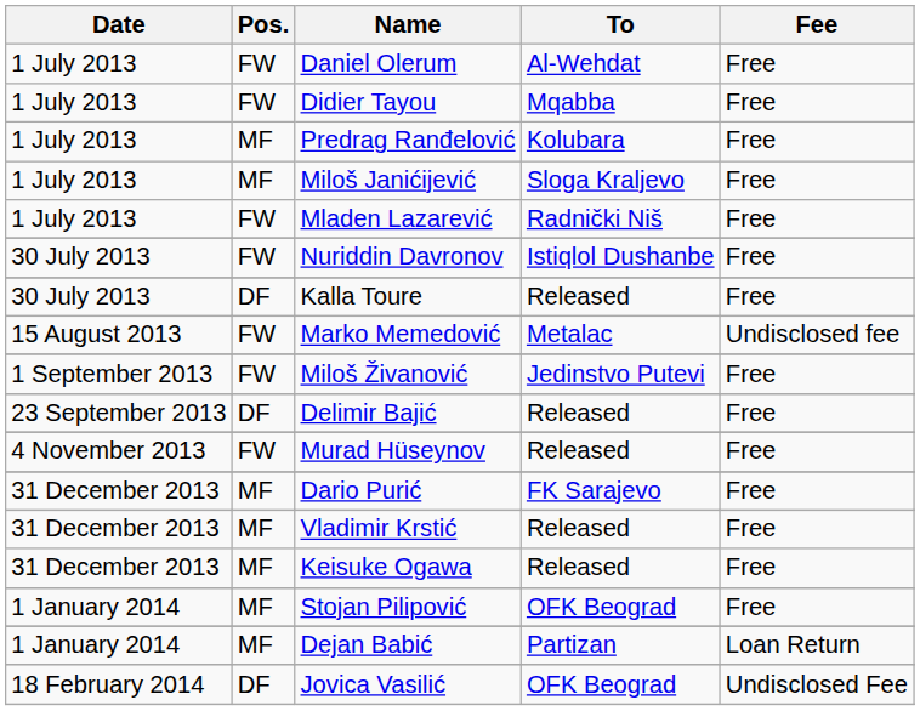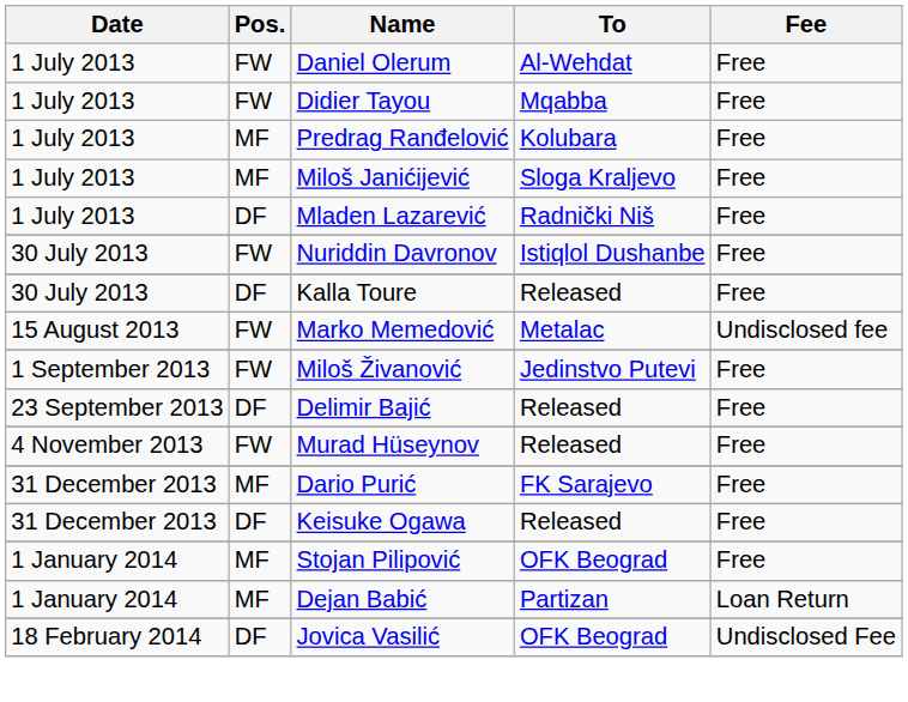Mladen Lazarević | Pos.: FW -> DF
- row: 31 December 2013 | MF | Vladimir Krstić | Released | Free
Keisuke Ogawa | Pos.: MF -> DF
